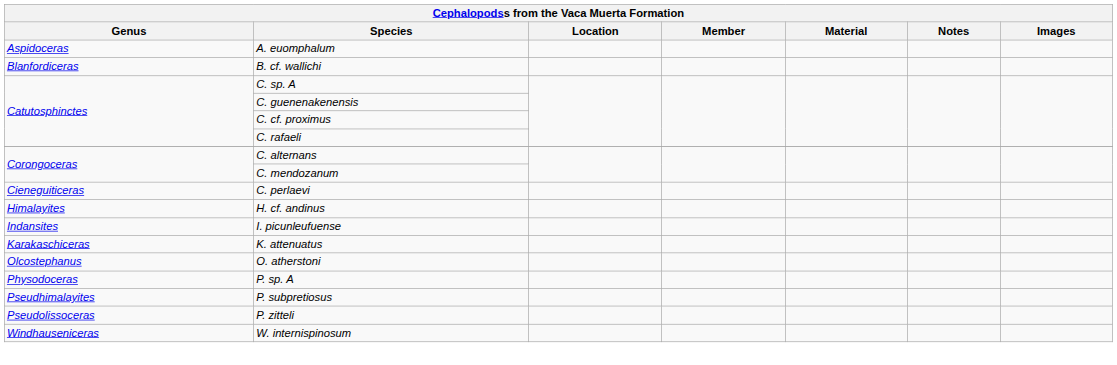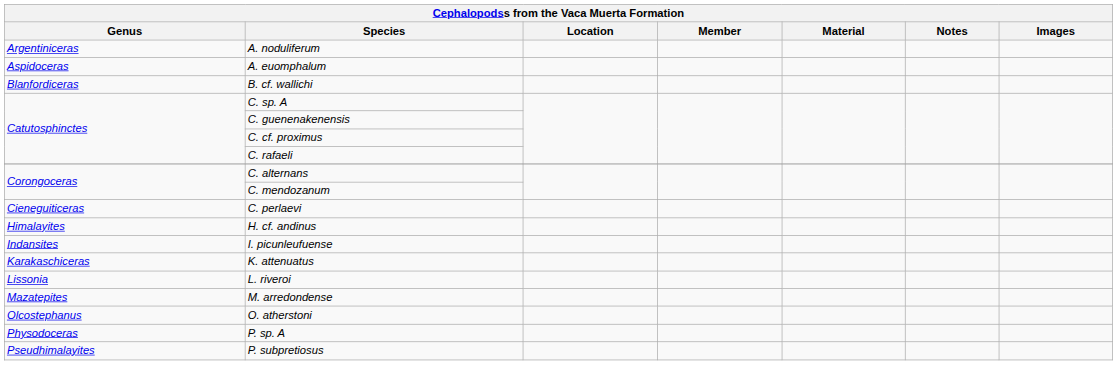+ row: Argentiniceras | A. noduliferum
+ row: Lissonia | L. riveroi
+ row: Mazatepites | M. arredondense
- row: Pseudolissoceras | P. zitteli
- row: Windhauseniceras | W. internispinosum
